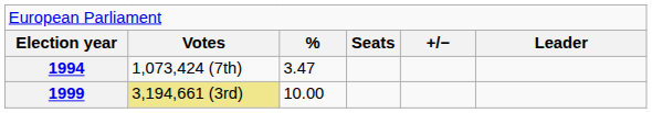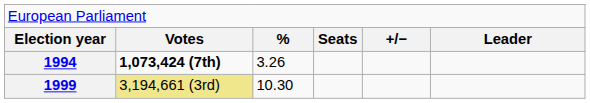1994 | column 2: normal -> bold
1994 | column 3: 3.47 -> 3.26
1999 | column 3: 10.00 -> 10.30
